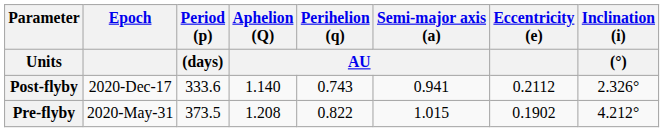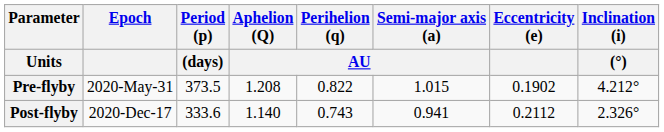rows swapped: Pre-flyby <-> Post-flyby
